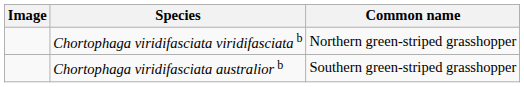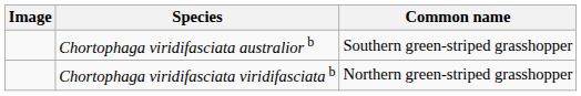rows swapped: Chortophaga viridifasciata viridifasciata b <-> Chortophaga viridifasciata australior b
